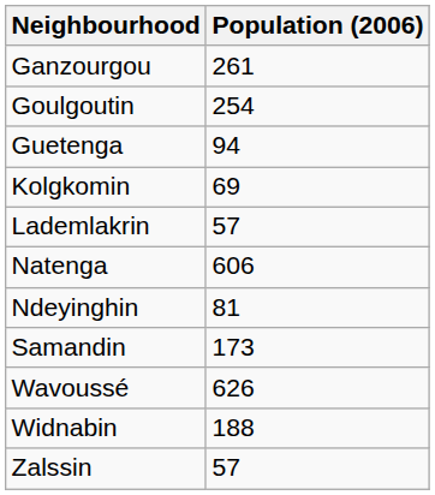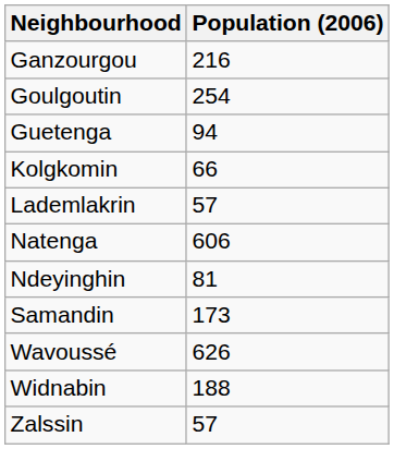Ganzourgou | Population (2006): 261 -> 216
Kolgkomin | Population (2006): 69 -> 66
